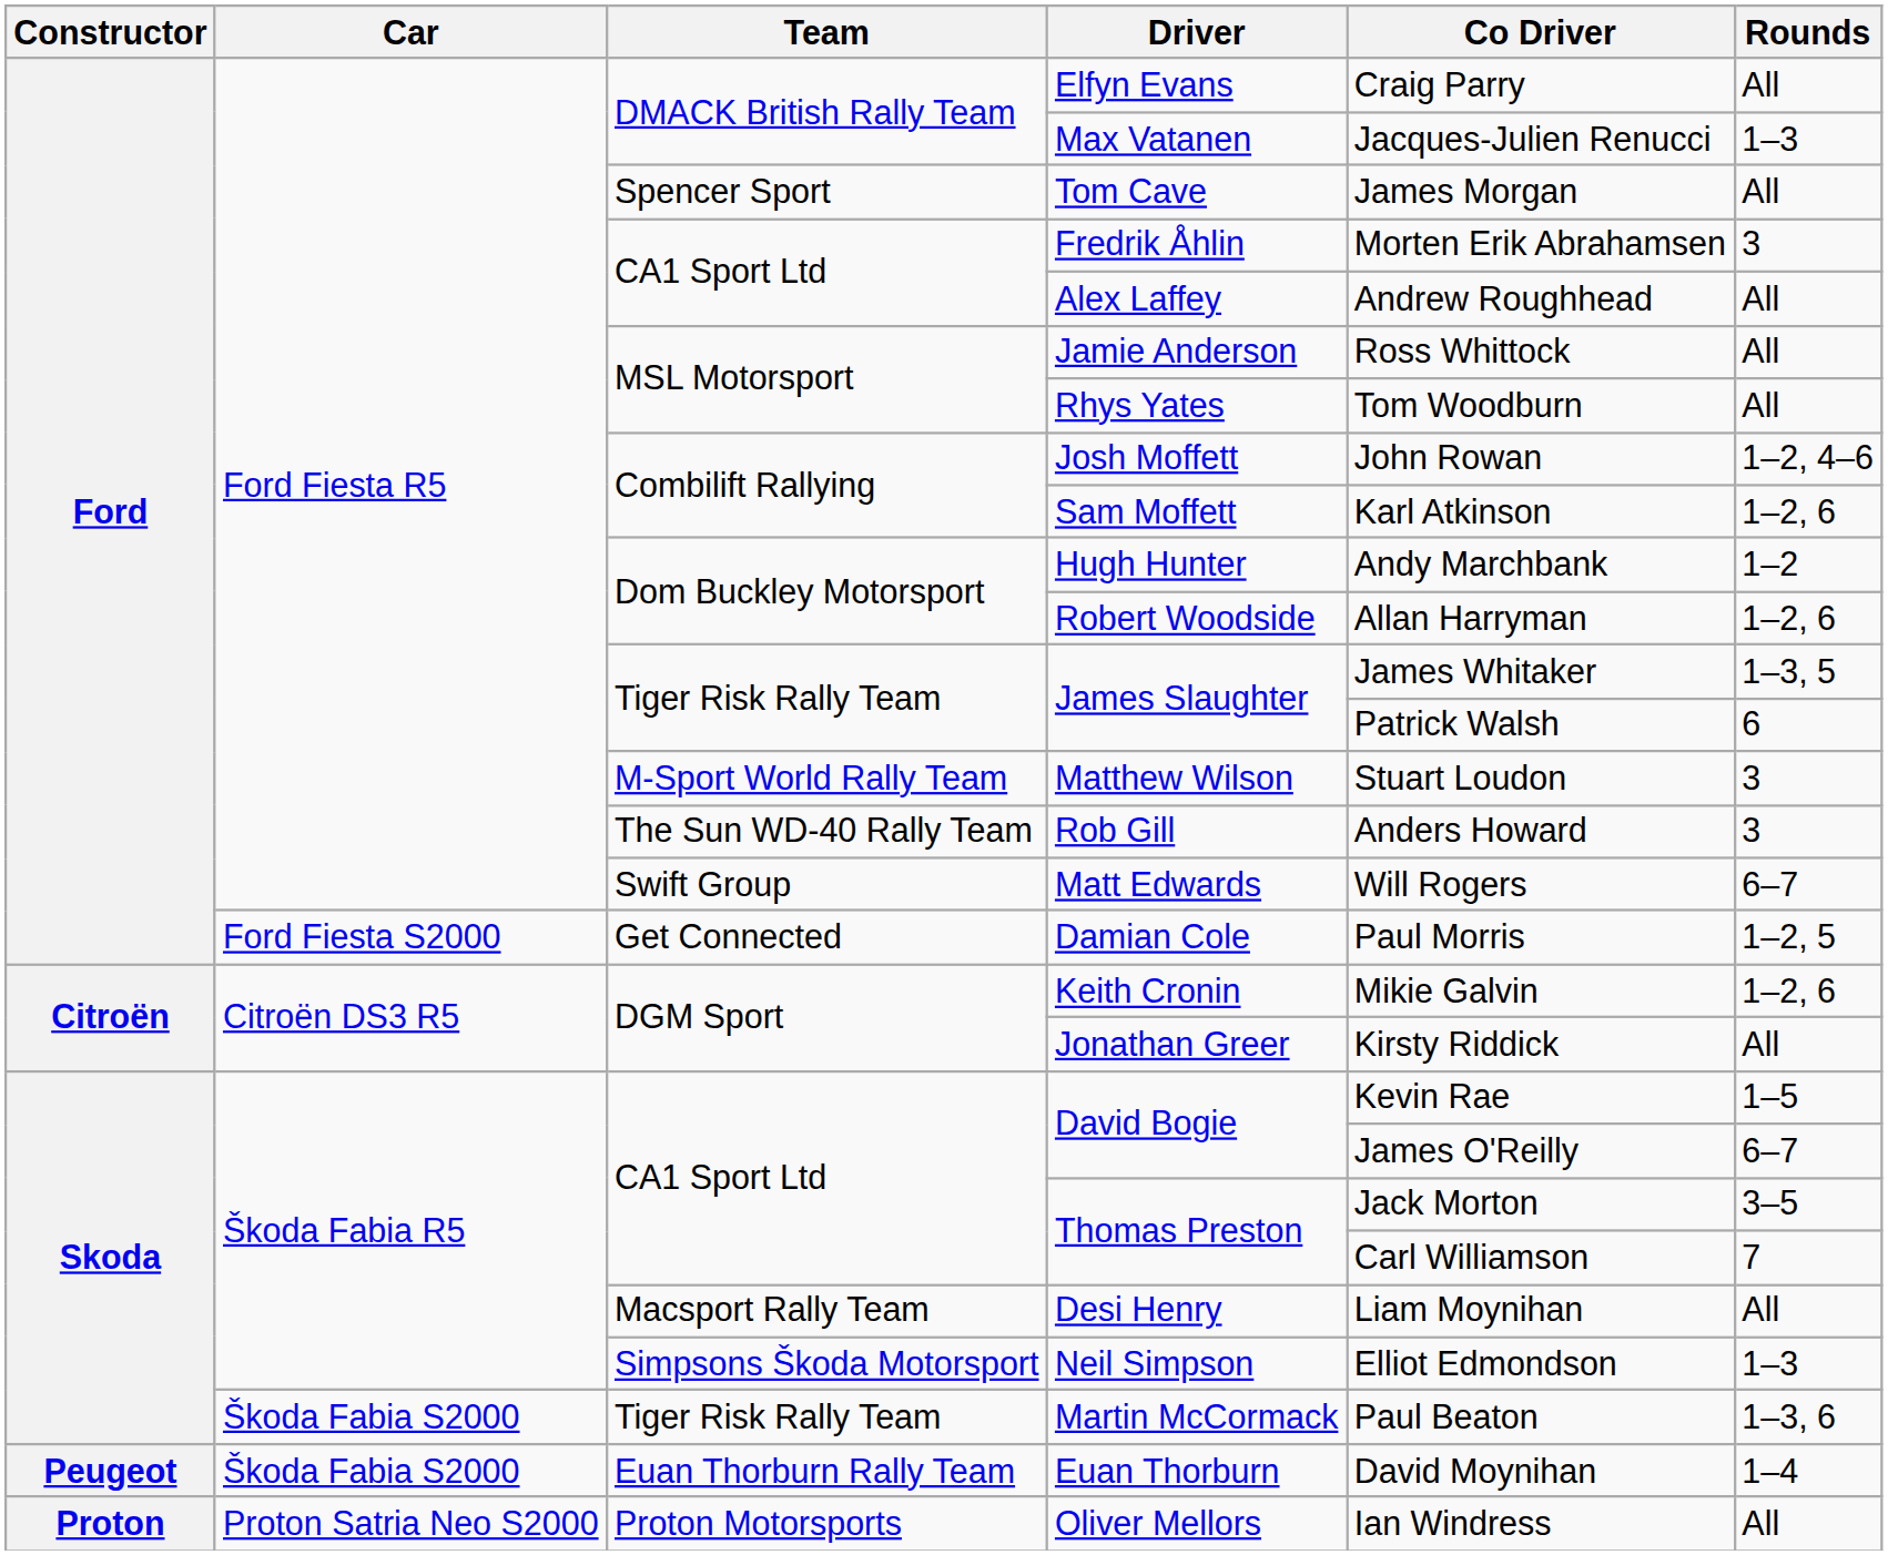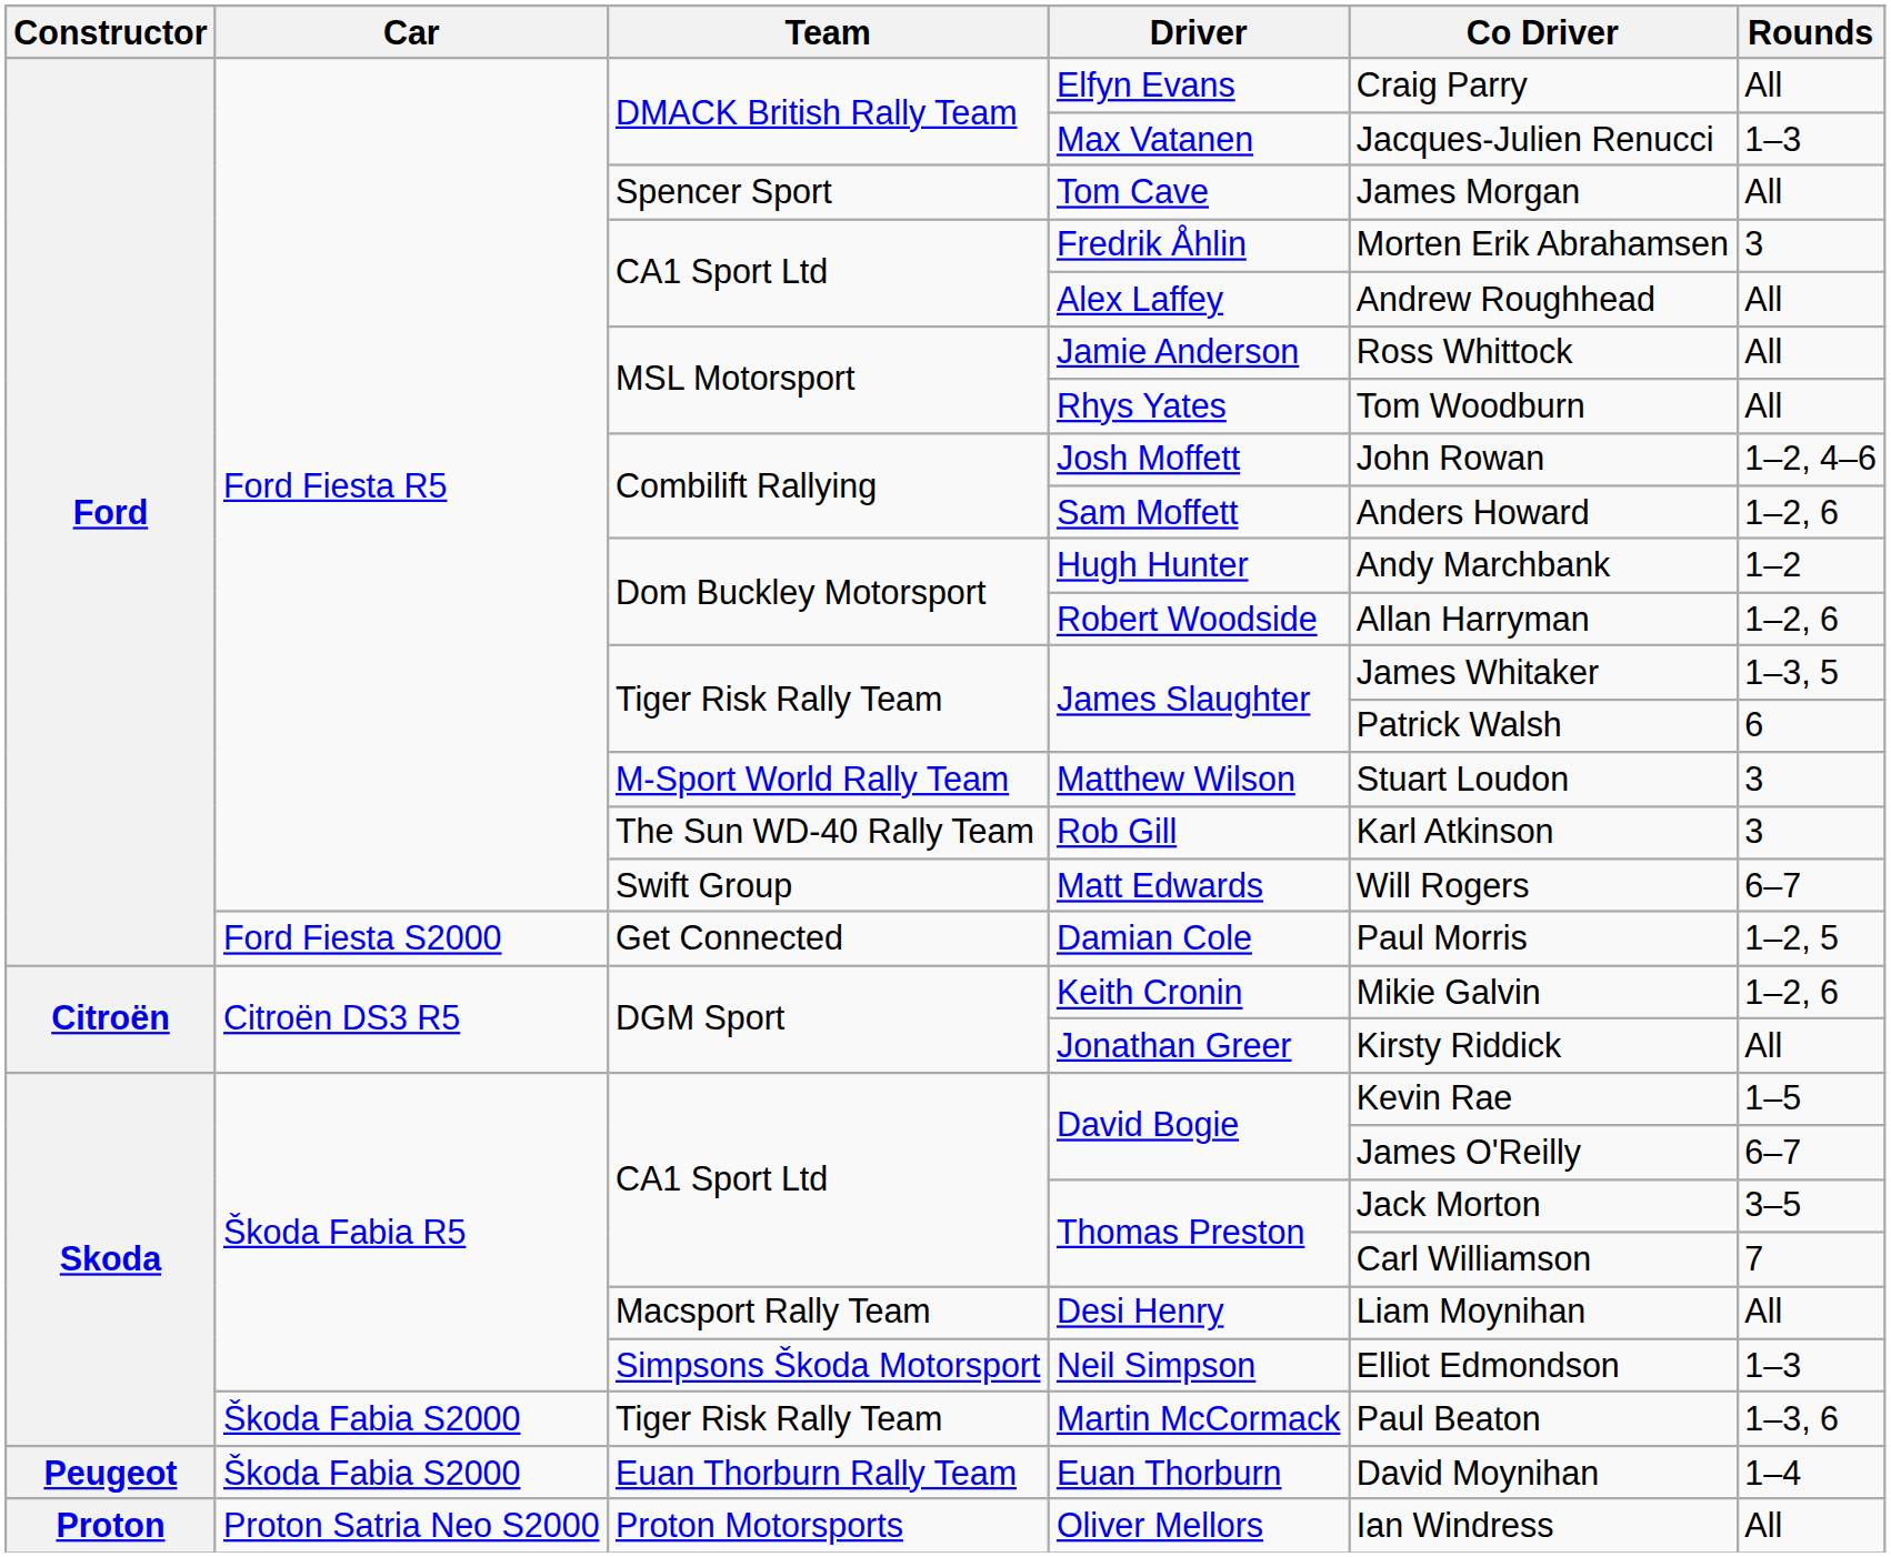Sam Moffett | Co Driver: Karl Atkinson -> Anders Howard
Rob Gill | Co Driver: Anders Howard -> Karl Atkinson
